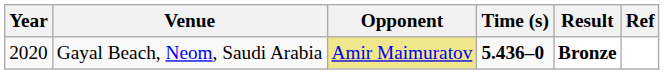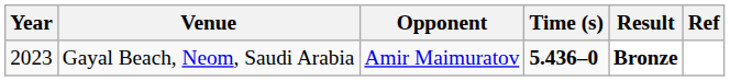Gayal Beach, Neom, Saudi Arabia | Year: 2020 -> 2023
Gayal Beach, Neom, Saudi Arabia | Opponent: khaki background -> no background
